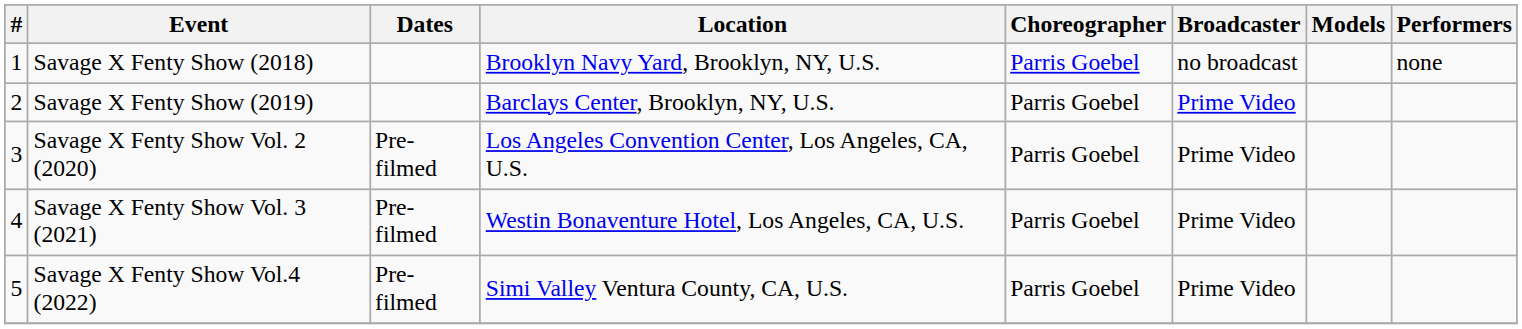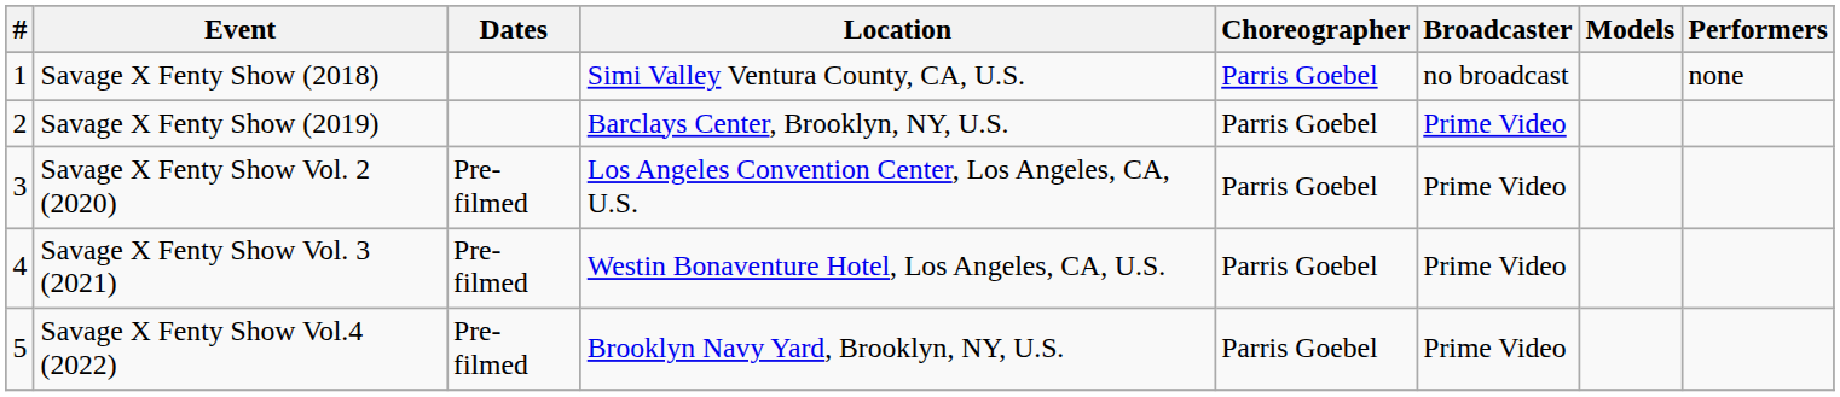Savage X Fenty Show (2018) | Location: Brooklyn Navy Yard, Brooklyn, NY, U.S. -> Simi Valley Ventura County, CA, U.S.
Savage X Fenty Show Vol.4 (2022) | Location: Simi Valley Ventura County, CA, U.S. -> Brooklyn Navy Yard, Brooklyn, NY, U.S.
